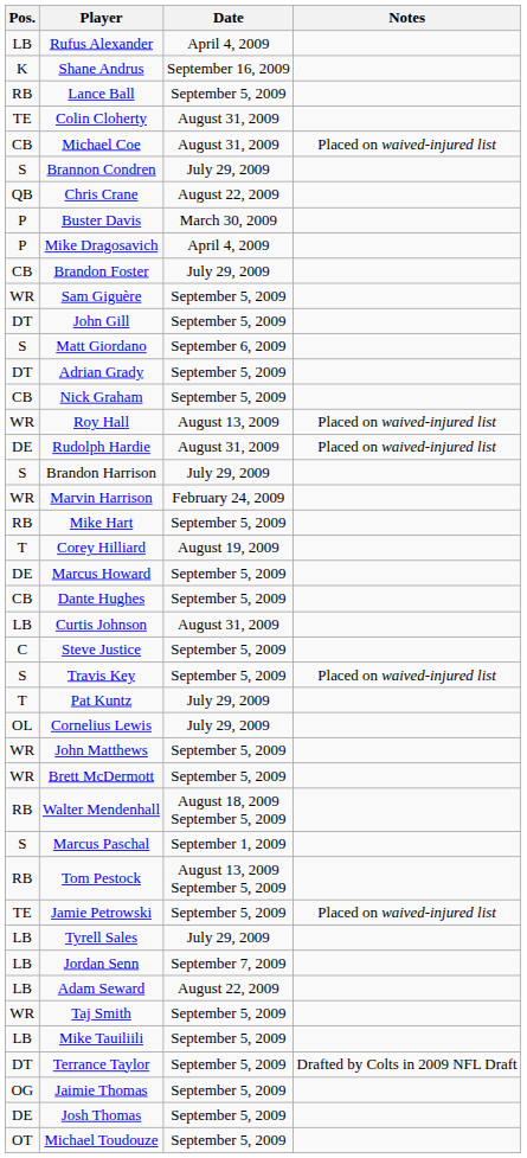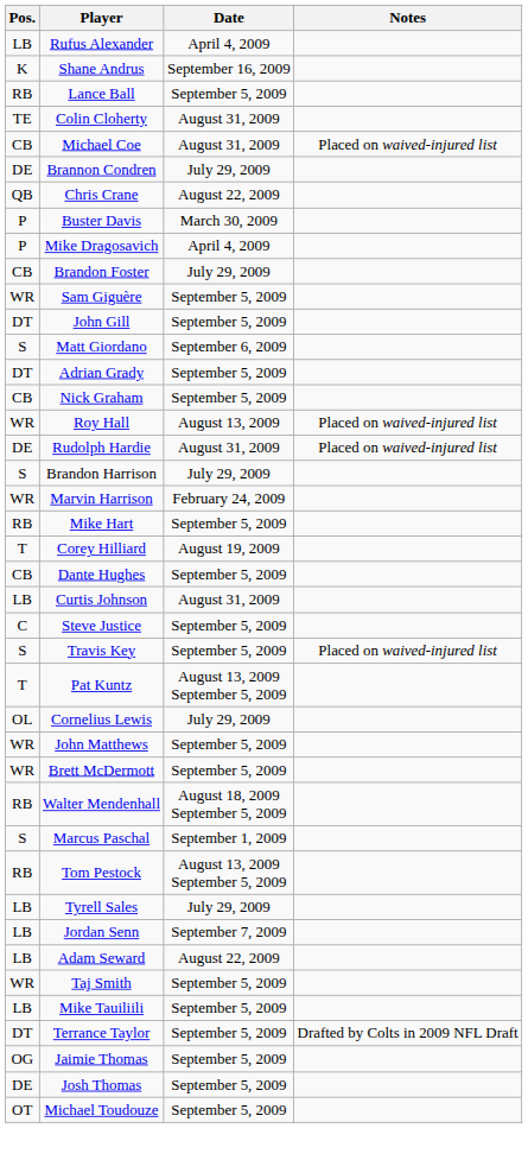Brannon Condren | Pos.: S -> DE
- row: DE | Marcus Howard | September 5, 2009
Pat Kuntz | Date: July 29, 2009 -> August 13, 2009 September 5, 2009
- row: TE | Jamie Petrowski | September 5, 2009 | Placed on waived-injured list
